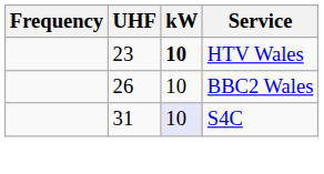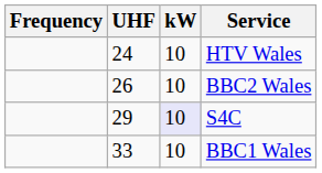HTV Wales | UHF: 23 -> 24
HTV Wales | kW: bold -> normal
S4C | UHF: 31 -> 29
+ row: 33 | 10 | BBC1 Wales
